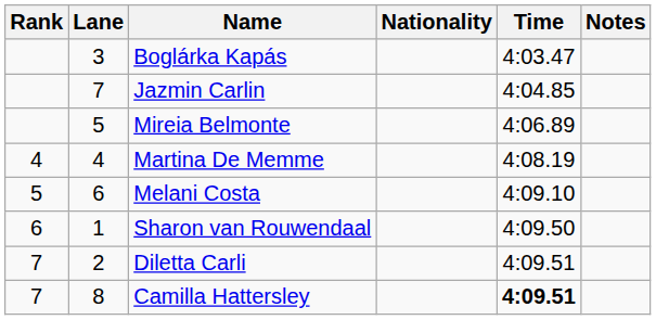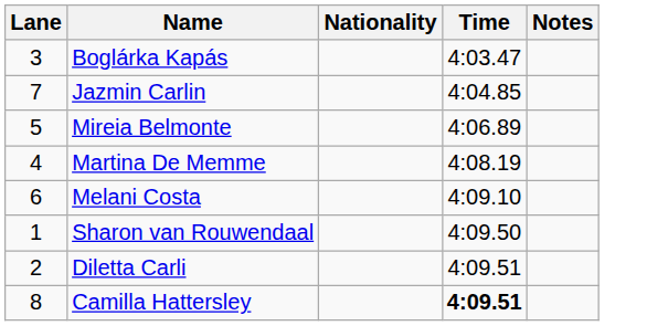- column: Rank | 4 | 5 | 6 | 7 | 7
